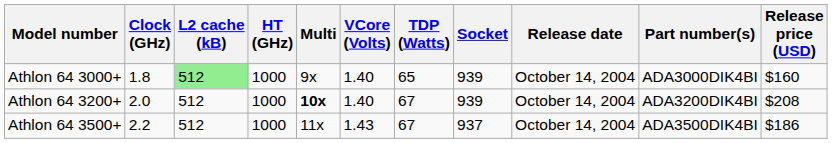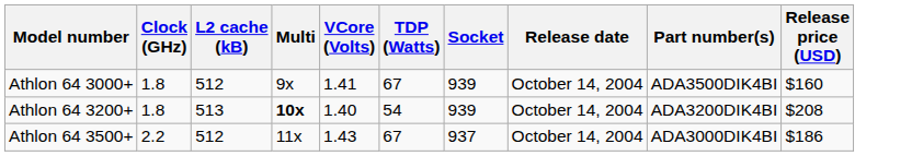- column: HT (GHz) | 1000 | 1000 | 1000
Athlon 64 3000+ | L2 cache (kB): lightgreen background -> no background
Athlon 64 3000+ | VCore (Volts): 1.40 -> 1.41
Athlon 64 3000+ | TDP (Watts): 65 -> 67
Athlon 64 3000+ | Part number(s): ADA3000DIK4BI -> ADA3500DIK4BI
Athlon 64 3200+ | Clock (GHz): 2.0 -> 1.8
Athlon 64 3200+ | L2 cache (kB): 512 -> 513
Athlon 64 3200+ | TDP (Watts): 67 -> 54
Athlon 64 3500+ | Part number(s): ADA3500DIK4BI -> ADA3000DIK4BI
